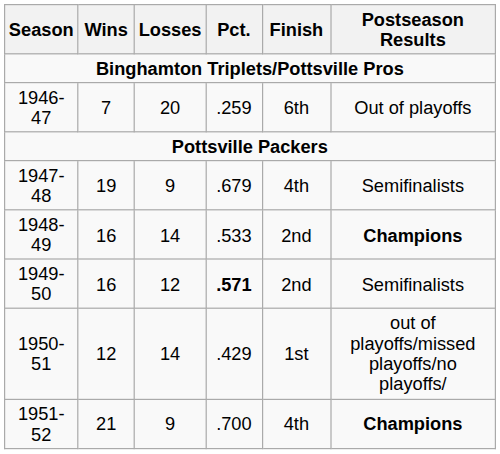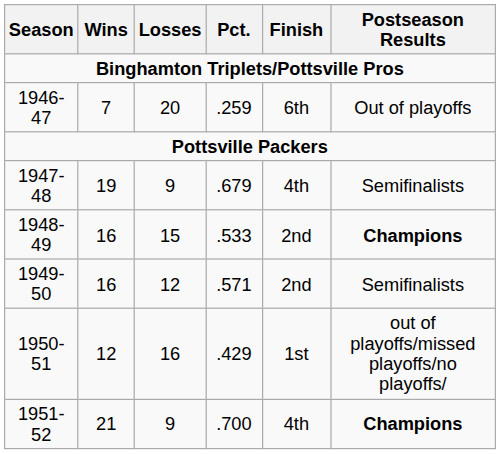1948-49 | Losses: 14 -> 15
1949-50 | Pct.: bold -> normal
1950-51 | Losses: 14 -> 16
